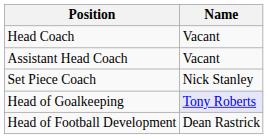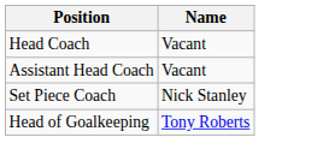Head of Goalkeeping | Name: lavender background -> no background
- row: Head of Football Development | Dean Rastrick
